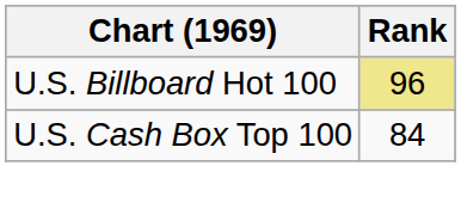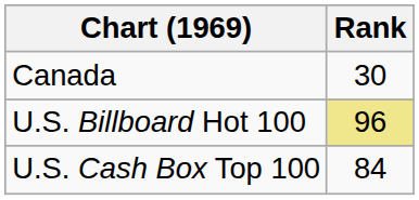+ row: Canada | 30
